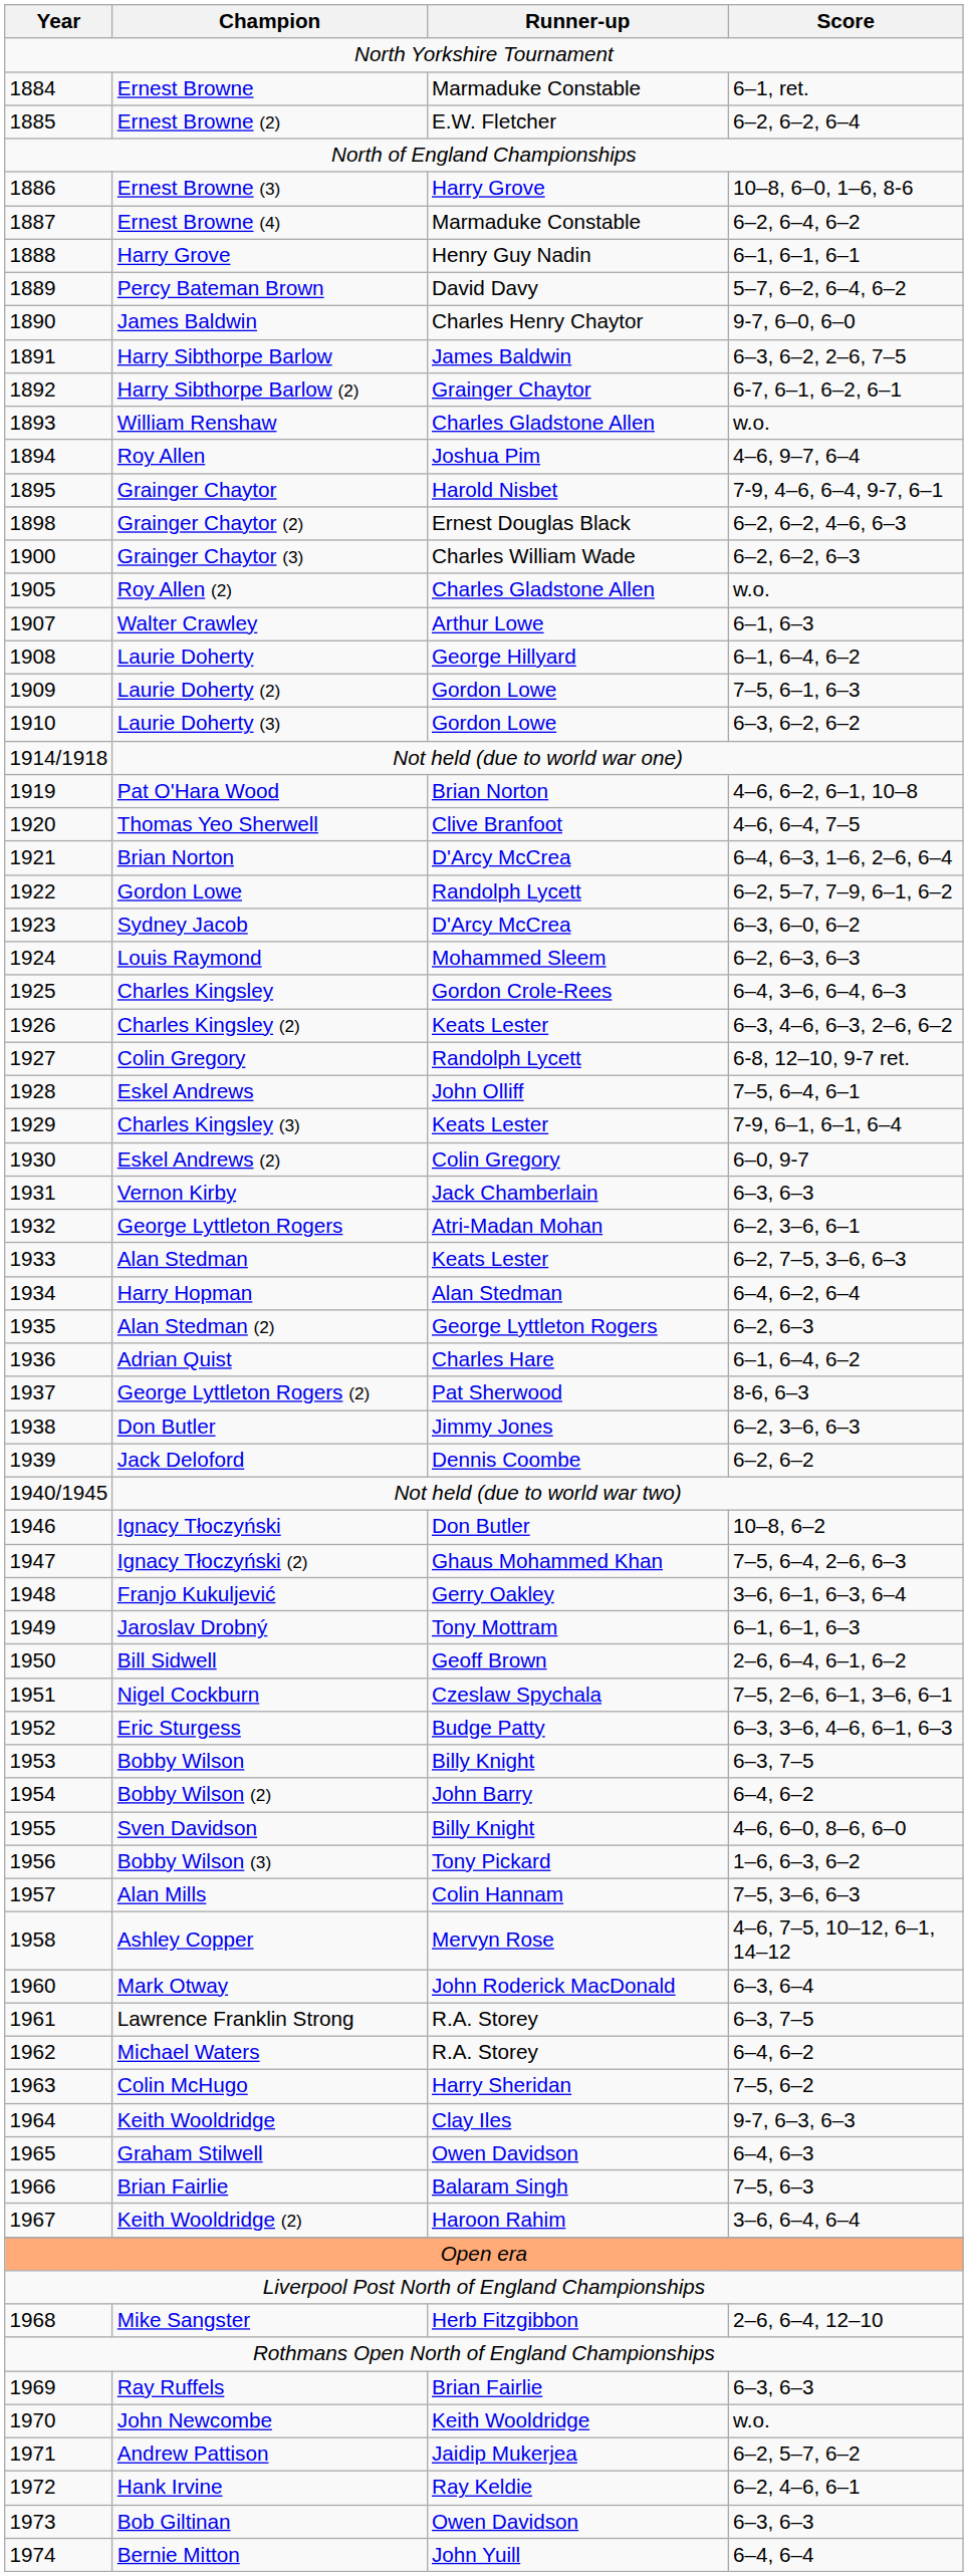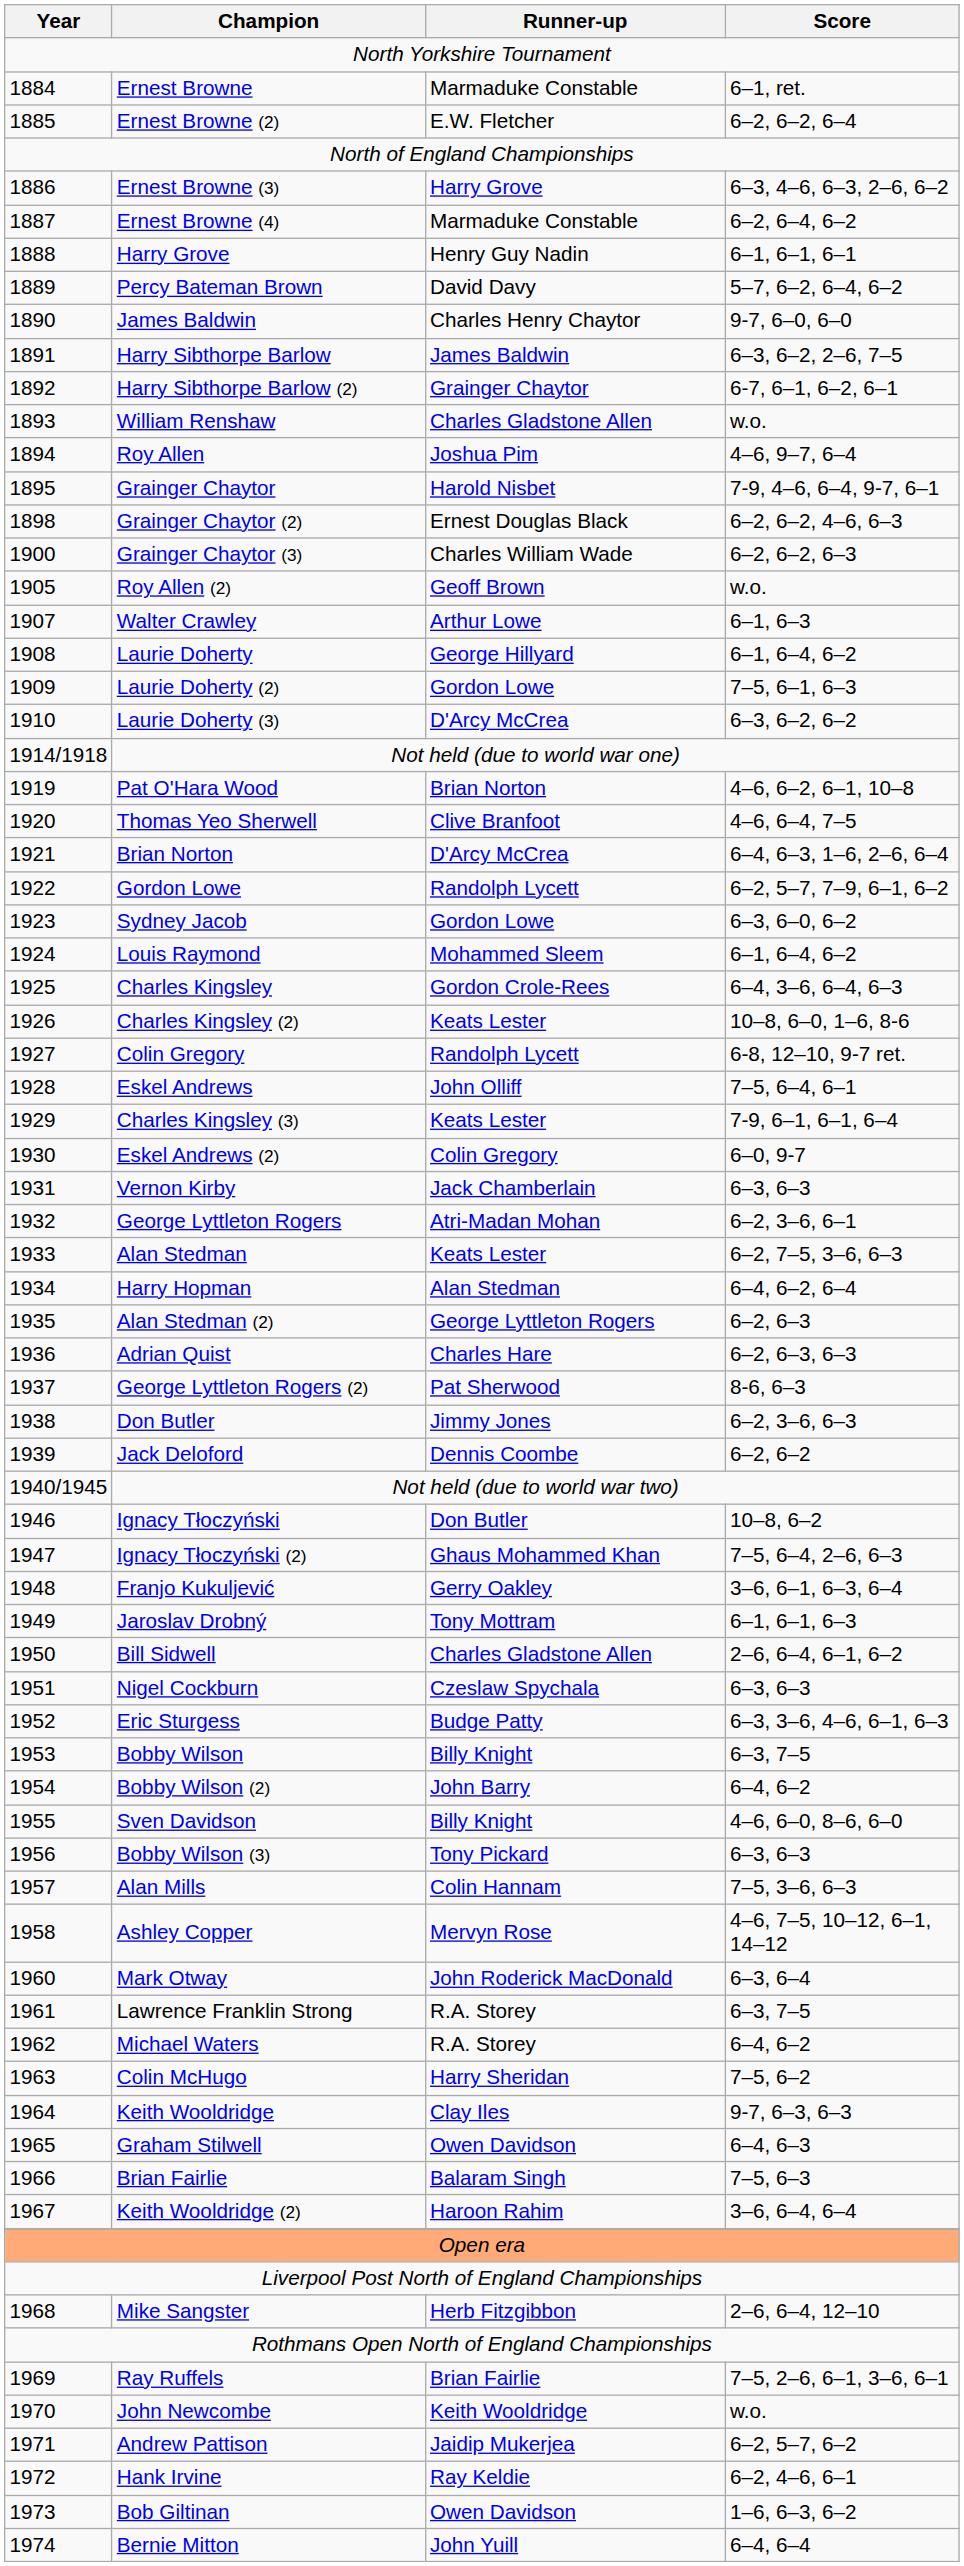Ernest Browne (3) | Score: 10–8, 6–0, 1–6, 8-6 -> 6–3, 4–6, 6–3, 2–6, 6–2
Roy Allen (2) | Runner-up: Charles Gladstone Allen -> Geoff Brown
Laurie Doherty (3) | Runner-up: Gordon Lowe -> D'Arcy McCrea
Sydney Jacob | Runner-up: D'Arcy McCrea -> Gordon Lowe
Louis Raymond | Score: 6–2, 6–3, 6–3 -> 6–1, 6–4, 6–2
Charles Kingsley (2) | Score: 6–3, 4–6, 6–3, 2–6, 6–2 -> 10–8, 6–0, 1–6, 8-6
Adrian Quist | Score: 6–1, 6–4, 6–2 -> 6–2, 6–3, 6–3
Bill Sidwell | Runner-up: Geoff Brown -> Charles Gladstone Allen
Nigel Cockburn | Score: 7–5, 2–6, 6–1, 3–6, 6–1 -> 6–3, 6–3
Bobby Wilson (3) | Score: 1–6, 6–3, 6–2 -> 6–3, 6–3
Ray Ruffels | Score: 6–3, 6–3 -> 7–5, 2–6, 6–1, 3–6, 6–1
Bob Giltinan | Score: 6–3, 6–3 -> 1–6, 6–3, 6–2
